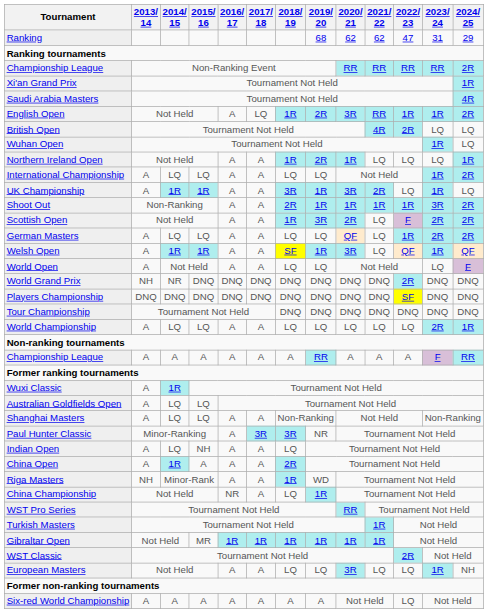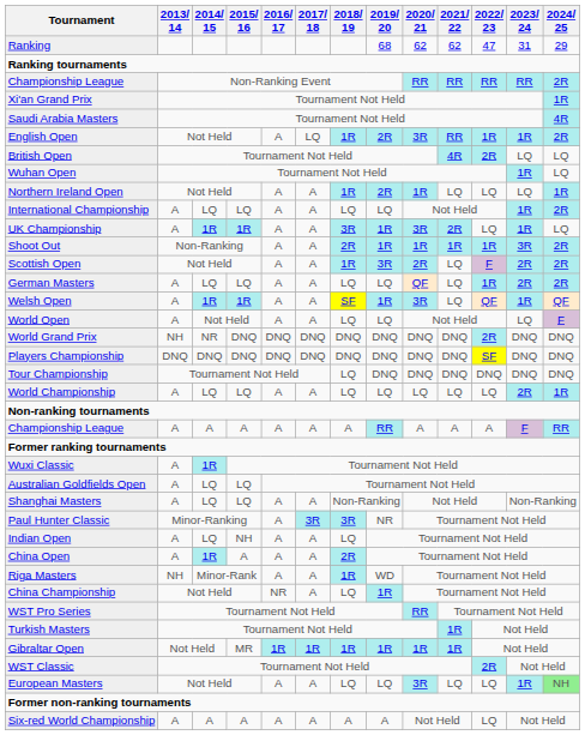Tour Championship | 2018/ 19: DNQ -> LQ
European Masters | 2024/ 25: no background -> lightgreen background
